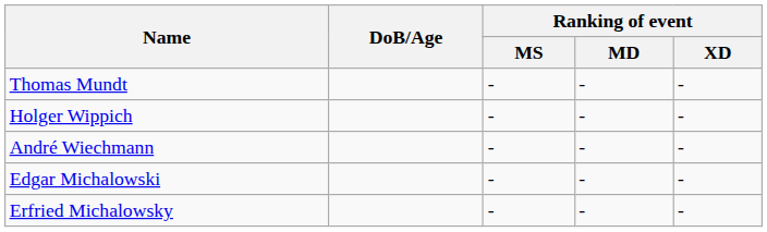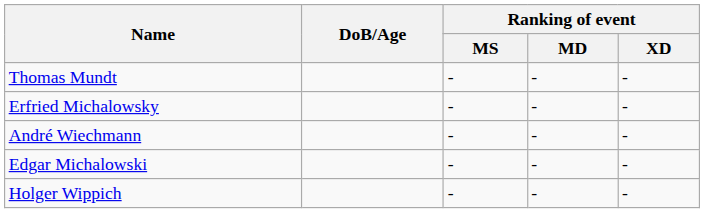rows swapped: Holger Wippich <-> Erfried Michalowsky
